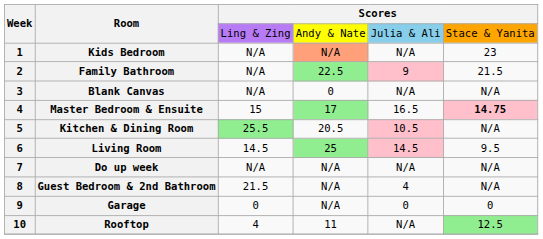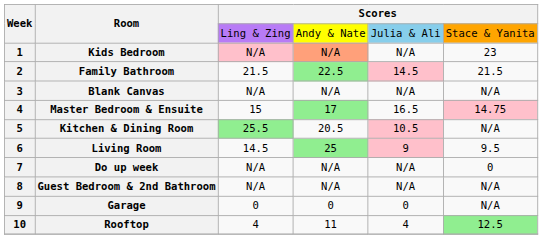Kids Bedroom | column 3: no background -> pink background
Family Bathroom | column 3: N/A -> 21.5
Family Bathroom | column 5: 9 -> 14.5
Blank Canvas | column 4: 0 -> N/A
Master Bedroom & Ensuite | column 6: bold -> normal
Living Room | column 5: 14.5 -> 9
Do up week | column 6: N/A -> 0
Guest Bedroom & 2nd Bathroom | column 3: 21.5 -> N/A
Guest Bedroom & 2nd Bathroom | column 5: 4 -> N/A
Garage | column 4: N/A -> 0
Garage | column 6: 0 -> N/A
Rooftop | column 5: N/A -> 4
